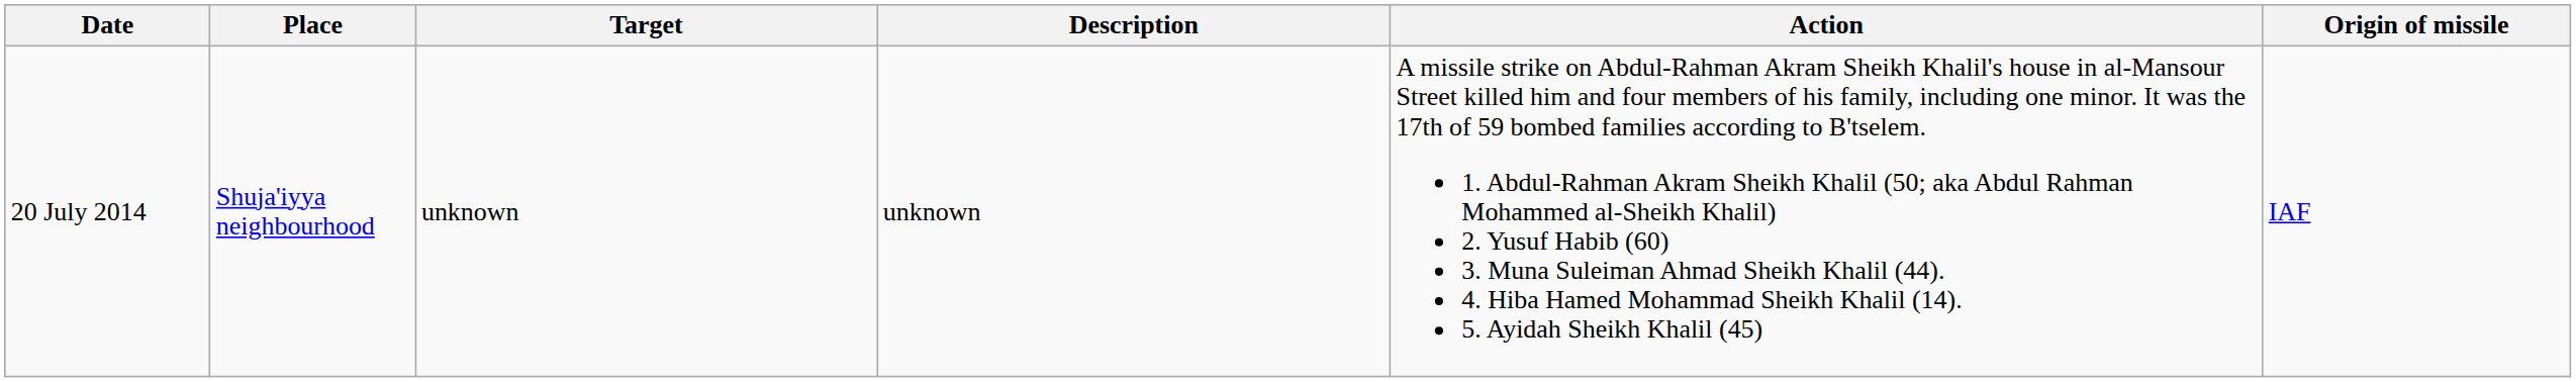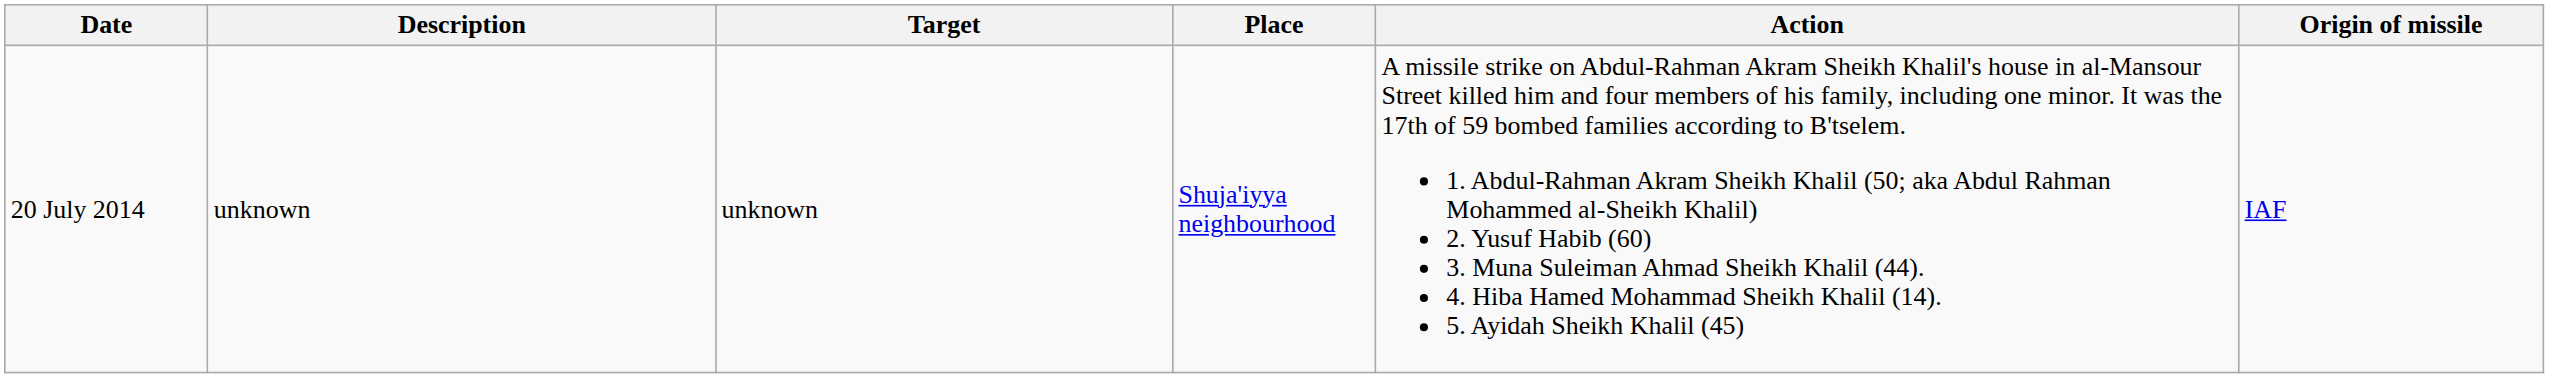columns swapped: Place <-> Description
